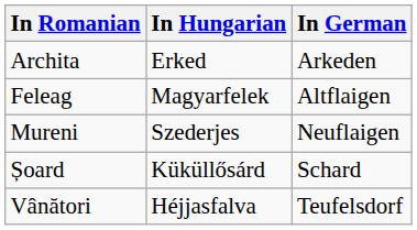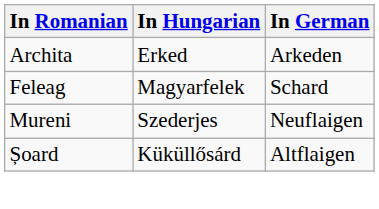Feleag | In German: Altflaigen -> Schard
Șoard | In German: Schard -> Altflaigen
- row: Vânători | Héjjasfalva | Teufelsdorf
